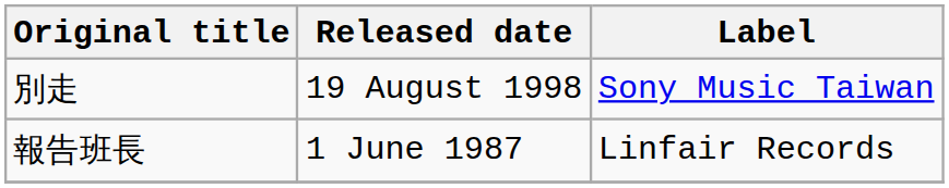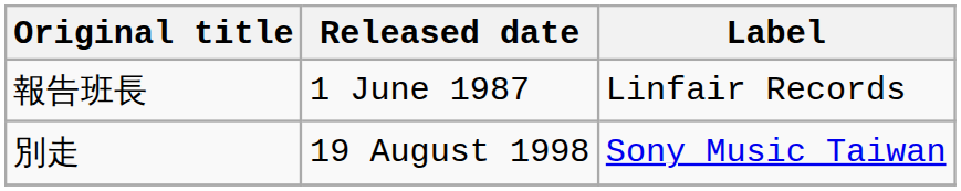rows swapped: 報告班長 <-> 別走
